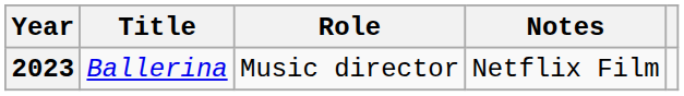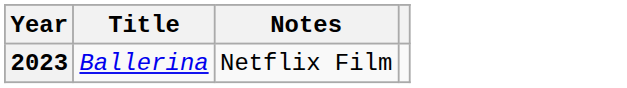- column: Role | Music director
